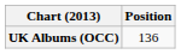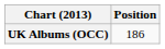UK Albums (OCC) | Position: 136 -> 186
